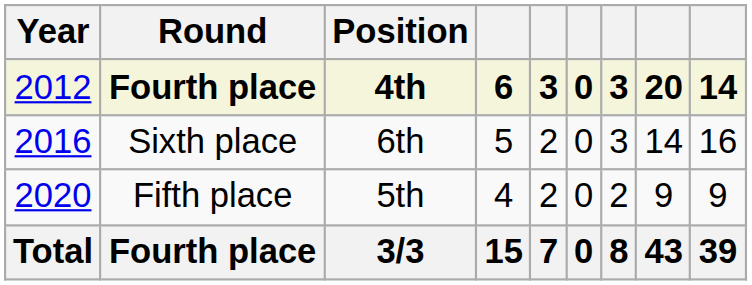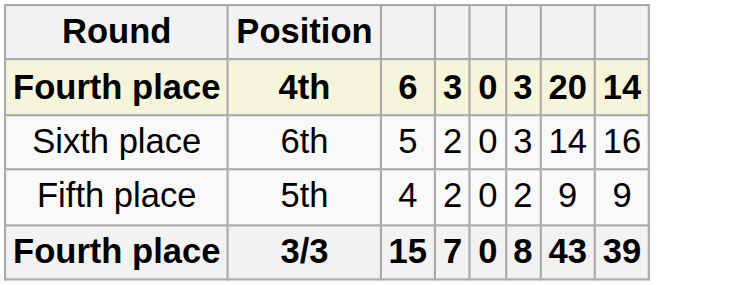- column: Year | 2012 | 2016 | 2020 | Total
